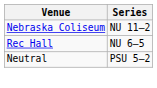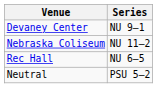+ row: Devaney Center | NU 9–1
